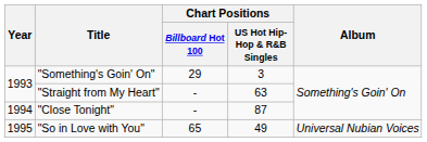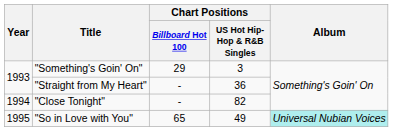"Straight from My Heart" | Chart Positions / US Hot Hip-Hop & R&B Singles: 63 -> 36
"Close Tonight" | Chart Positions / US Hot Hip-Hop & R&B Singles: 87 -> 82
"So in Love with You" | Album: no background -> paleturquoise background
